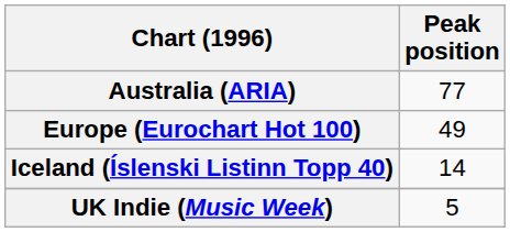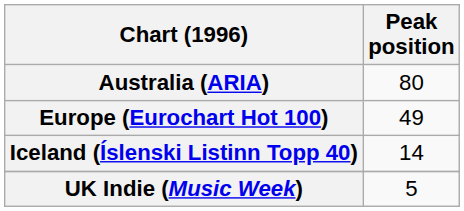Australia (ARIA) | Peak position: 77 -> 80
